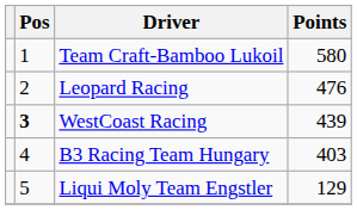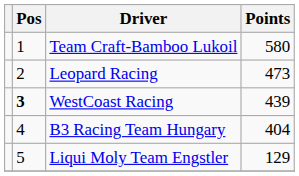Leopard Racing | Points: 476 -> 473
B3 Racing Team Hungary | Points: 403 -> 404
